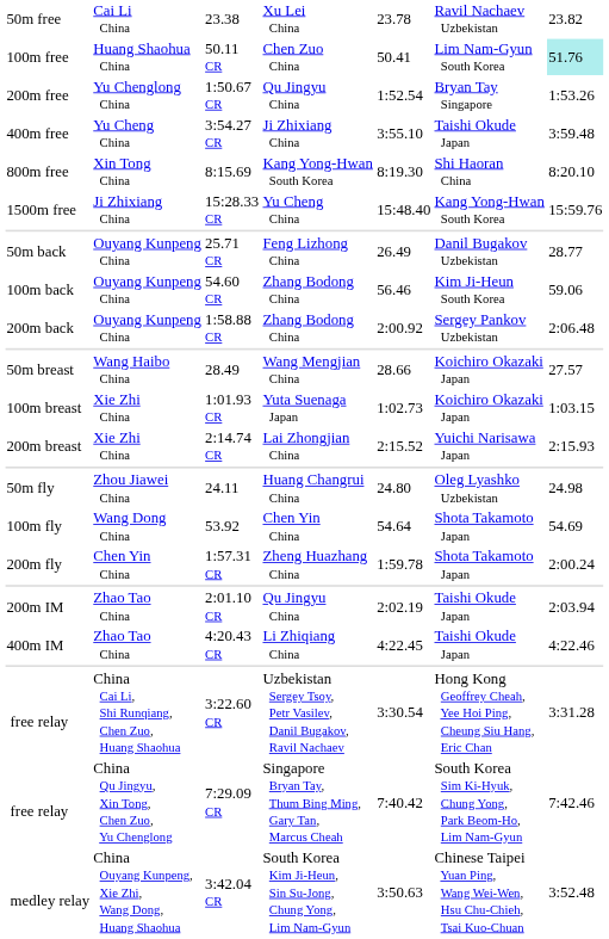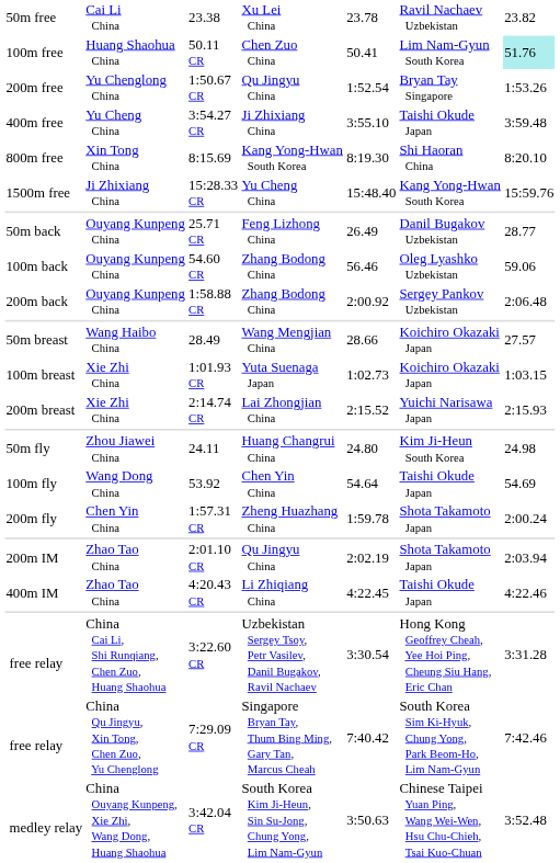54.60 CR | column 6: Kim Ji-Heun South Korea -> Oleg Lyashko Uzbekistan
24.11 | column 6: Oleg Lyashko Uzbekistan -> Kim Ji-Heun South Korea
53.92 | column 6: Shota Takamoto Japan -> Taishi Okude Japan
2:01.10 CR | column 6: Taishi Okude Japan -> Shota Takamoto Japan
